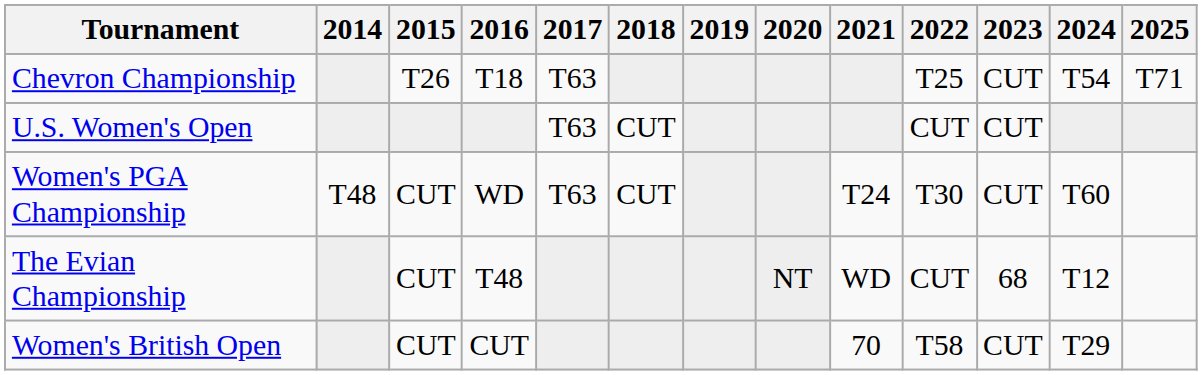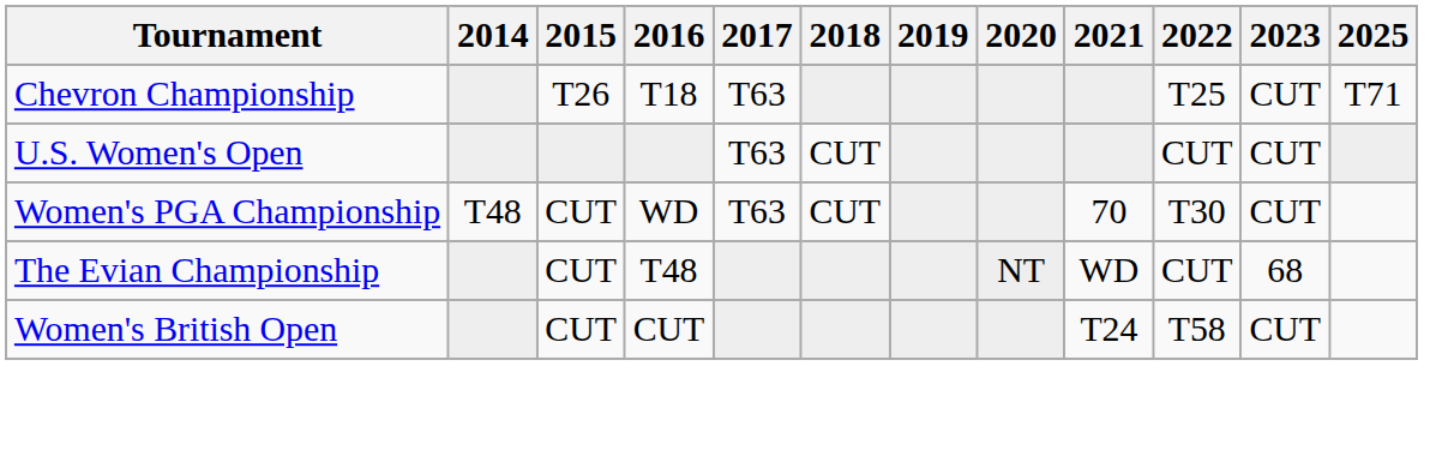- column: 2024 | T54 | T60 | T12 | T29
Women's PGA Championship | 2021: T24 -> 70
Women's British Open | 2021: 70 -> T24
